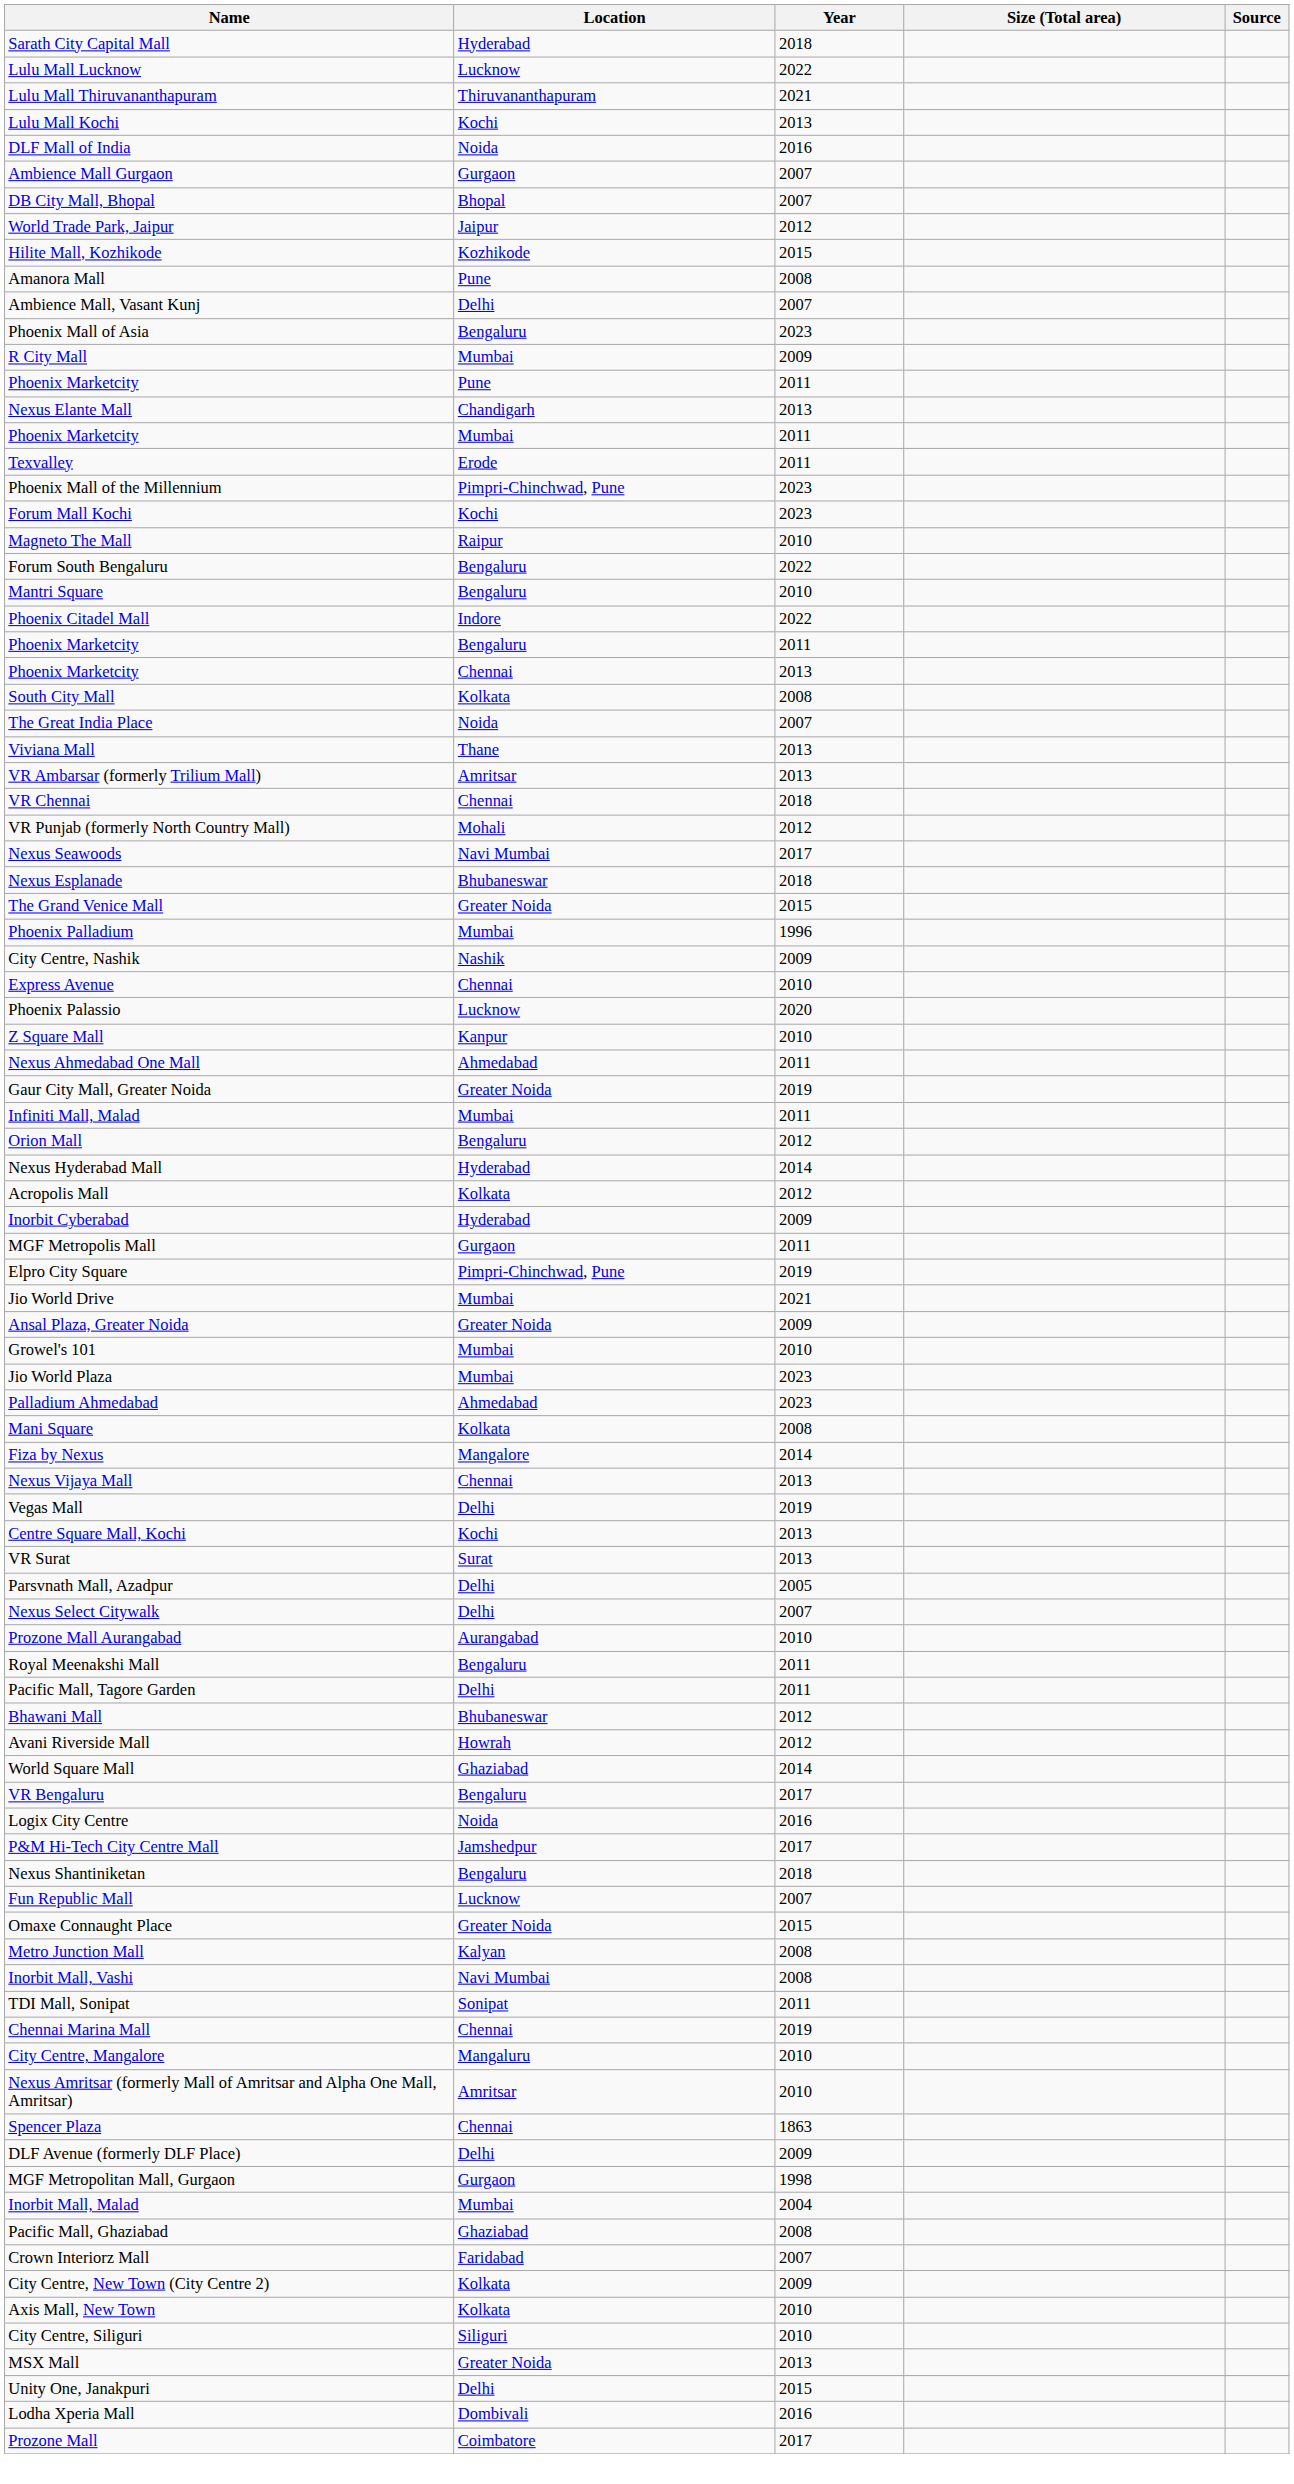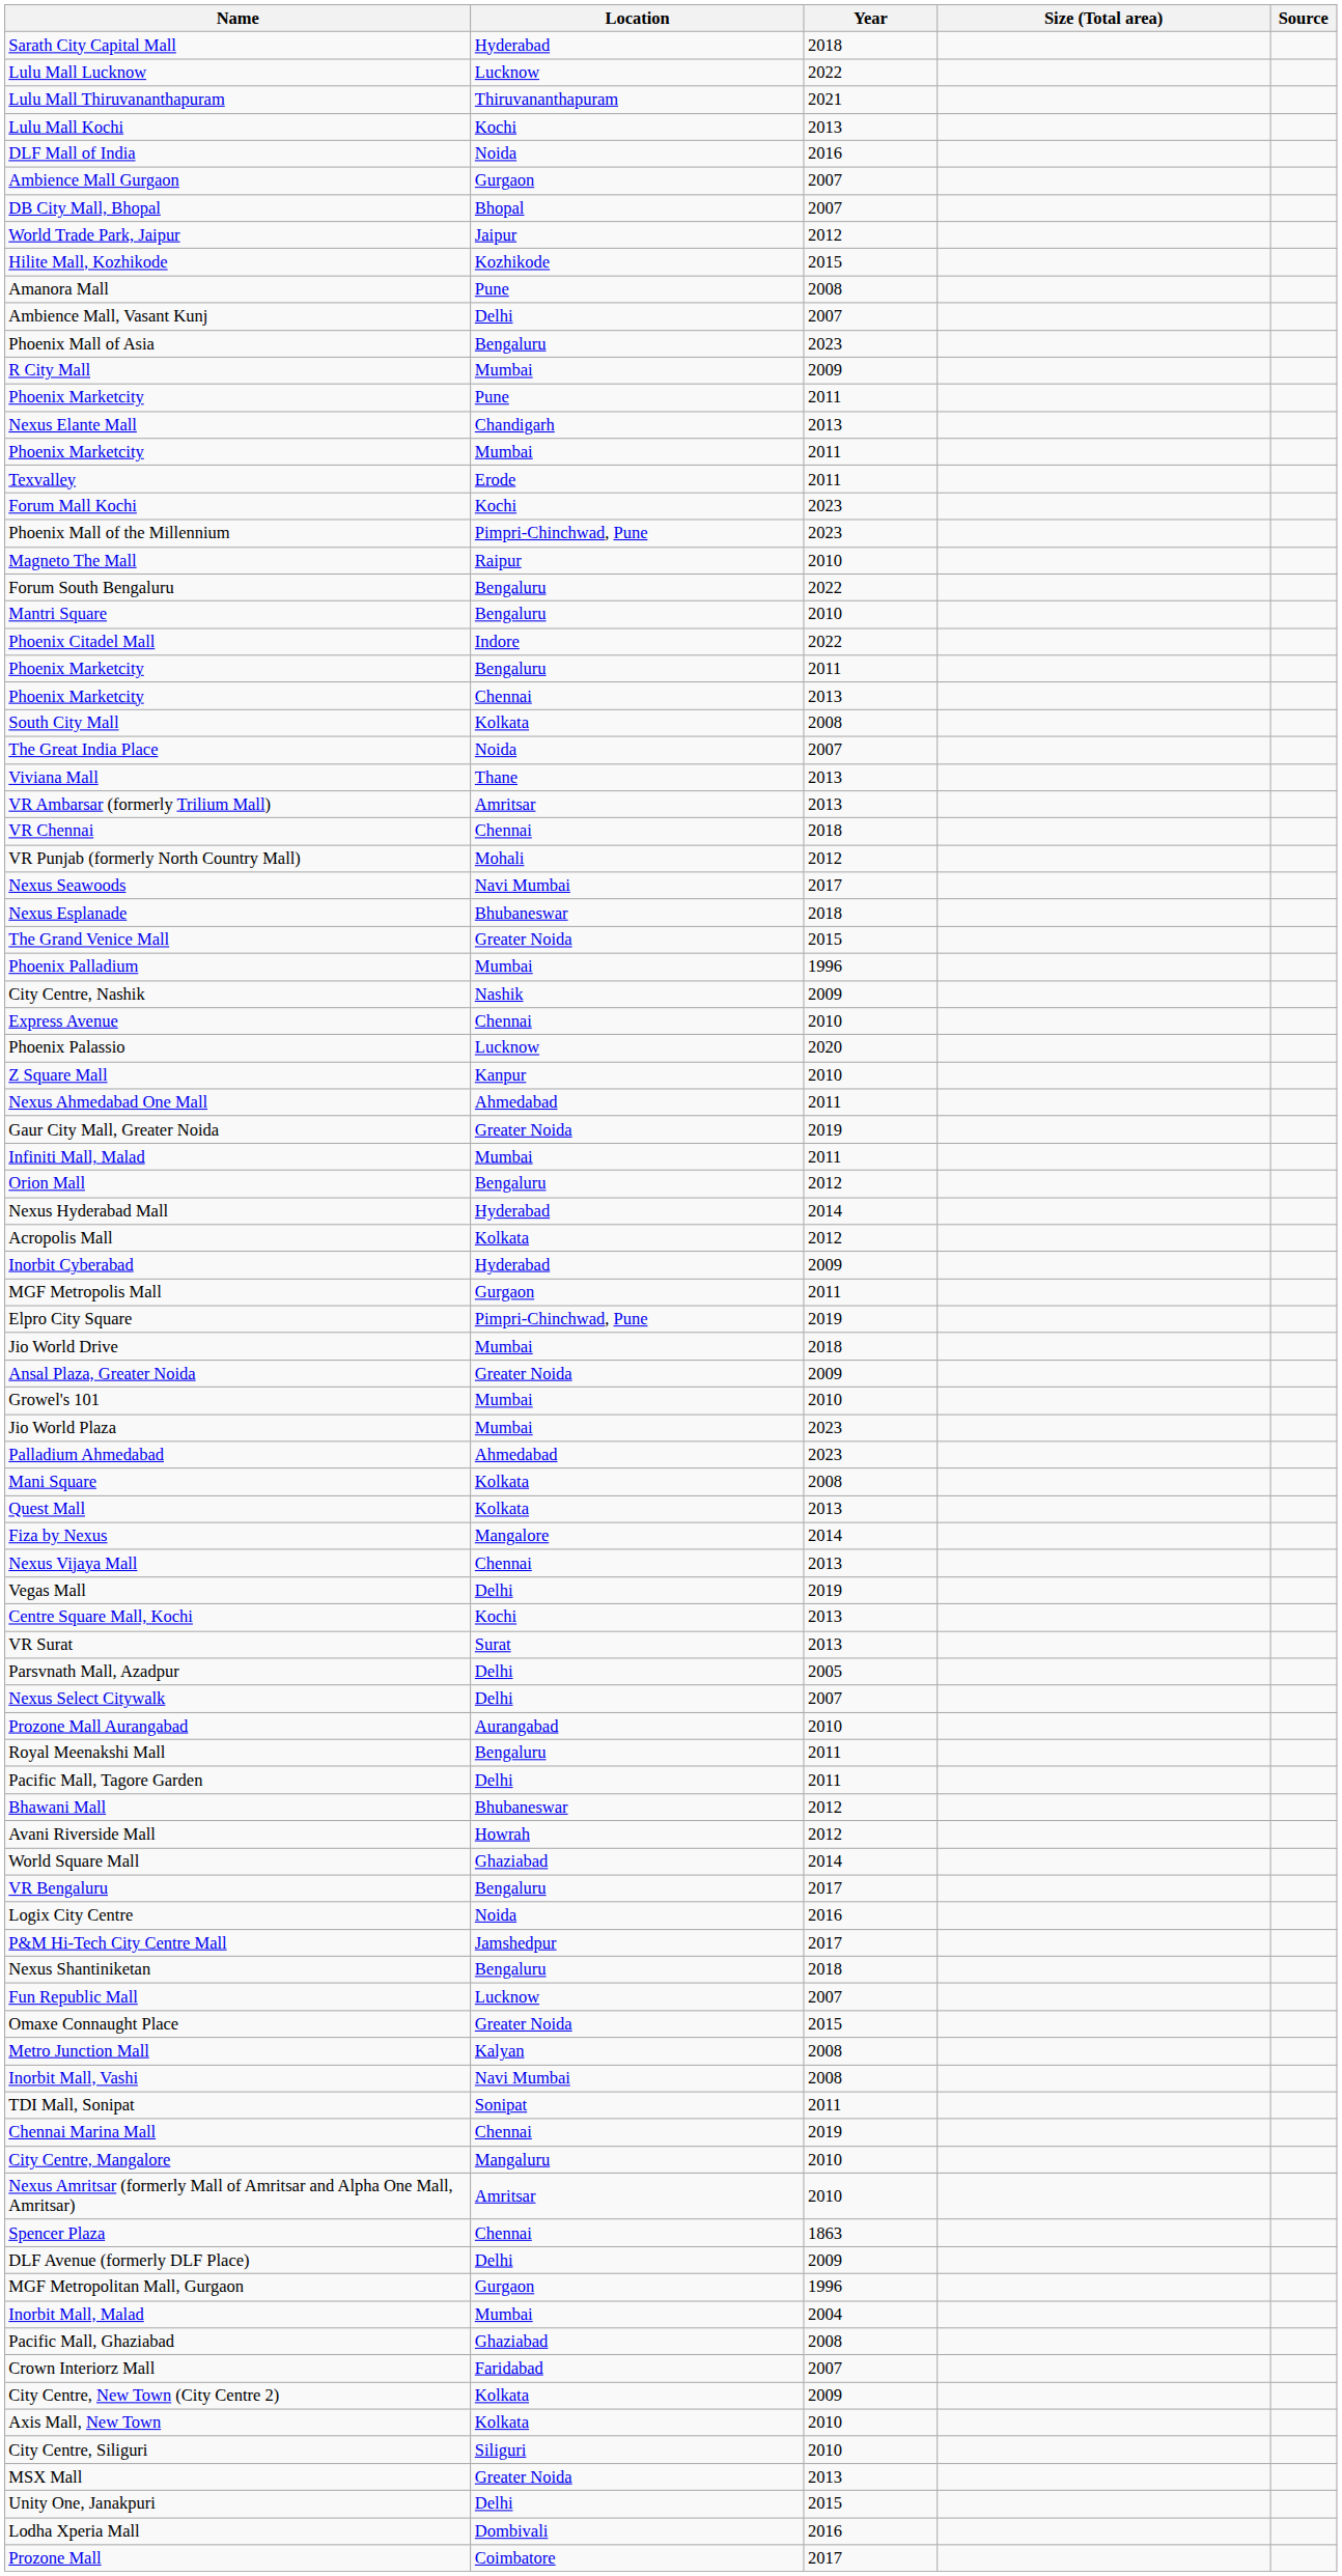rows swapped: Phoenix Mall of the Millennium <-> Forum Mall Kochi
Jio World Drive | Year: 2021 -> 2018
+ row: Quest Mall | Kolkata | 2013
MGF Metropolitan Mall, Gurgaon | Year: 1998 -> 1996
